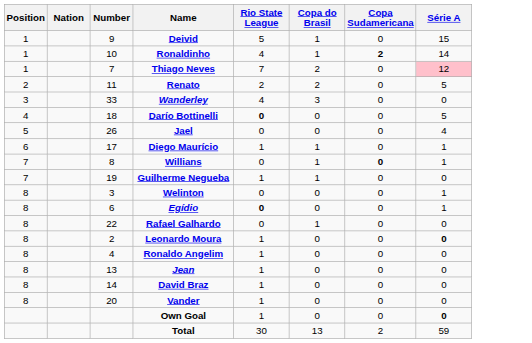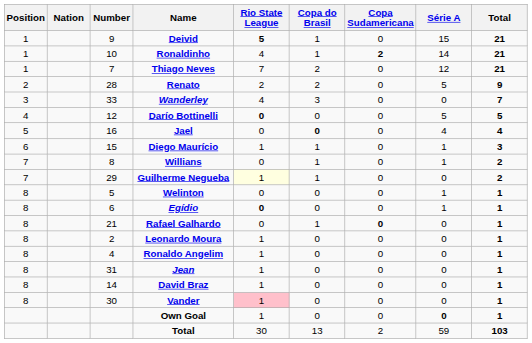+ column: Total | 21 | 21 | 21 | 9 | 7 | 5 | 4 | 3 | 2 | 2 | 1 | 1 | 1 | 1 | 1 | 1 | 1 | 1 | 1 | 103
Deivid | Rio State League: normal -> bold
Thiago Neves | Série A: pink background -> no background
Renato | Number: 11 -> 28
Darío Bottinelli | Number: 18 -> 12
Jael | Number: 26 -> 16
Jael | Copa do Brasil: normal -> bold
Diego Maurício | Number: 17 -> 15
Willians | Copa Sudamericana: bold -> normal
Guilherme Negueba | Number: 19 -> 29
Guilherme Negueba | Rio State League: no background -> lightyellow background
Welinton | Number: 3 -> 5
Rafael Galhardo | Number: 22 -> 21
Rafael Galhardo | Copa Sudamericana: normal -> bold
Leonardo Moura | Série A: bold -> normal
Jean | Number: 13 -> 31
Vander | Number: 20 -> 30
Vander | Rio State League: no background -> pink background
